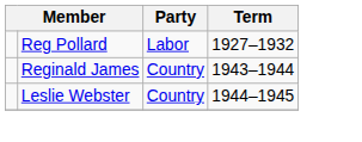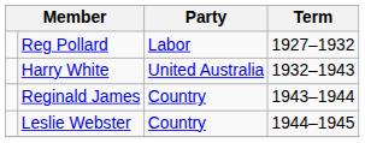+ row: Harry White | United Australia | 1932–1943
